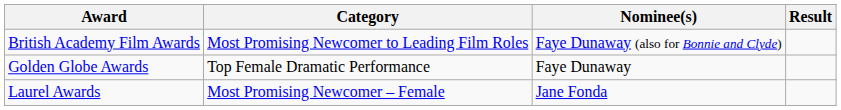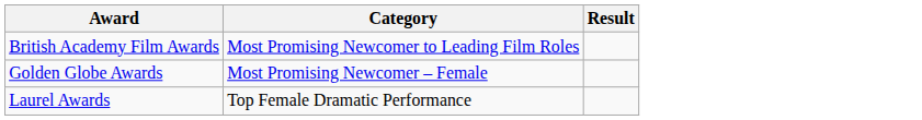- column: Nominee(s) | Faye Dunaway (also for Bonnie and Clyde) | Faye Dunaway | Jane Fonda
Golden Globe Awards | Category: Top Female Dramatic Performance -> Most Promising Newcomer – Female
Laurel Awards | Category: Most Promising Newcomer – Female -> Top Female Dramatic Performance
